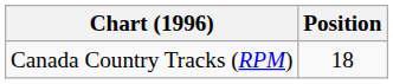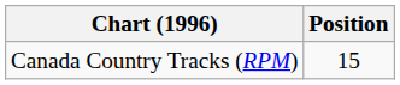Canada Country Tracks (RPM) | Position: 18 -> 15
